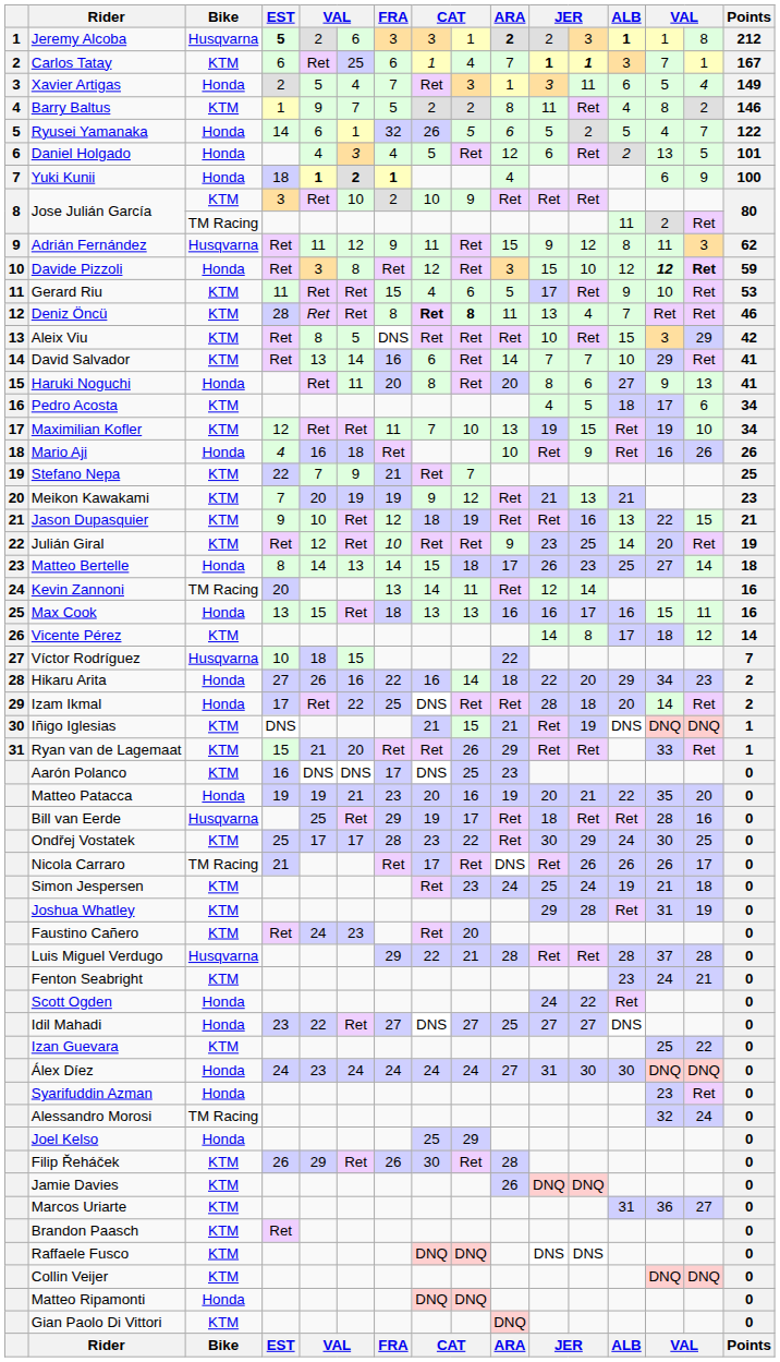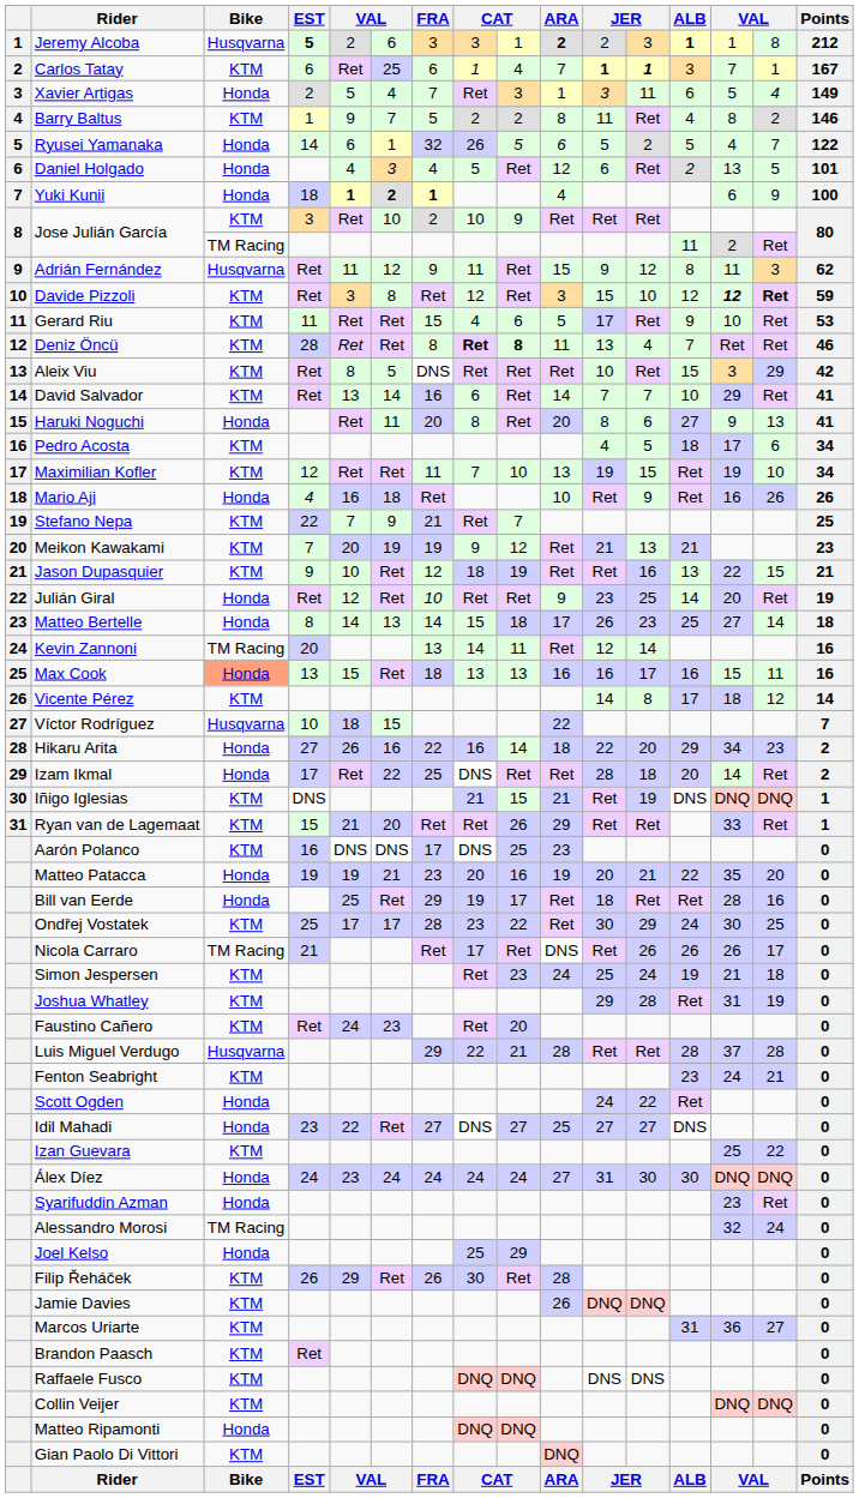Davide Pizzoli | Bike: Honda -> KTM
Julián Giral | Bike: KTM -> Honda
Max Cook | Bike: no background -> lightsalmon background
Bill van Eerde | Bike: Husqvarna -> Honda
